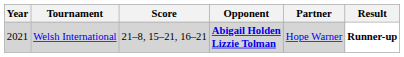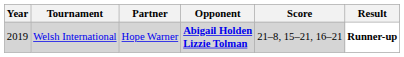columns swapped: Partner <-> Score
Welsh International | Year: 2021 -> 2019
